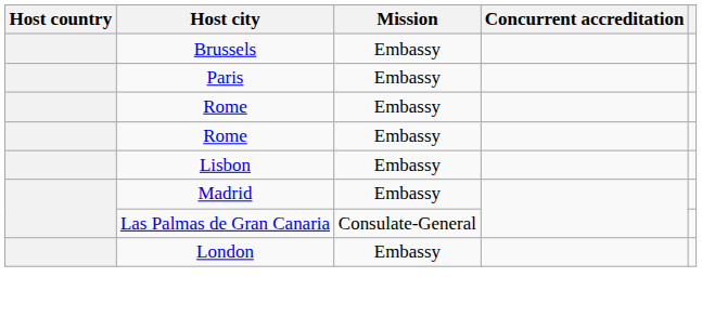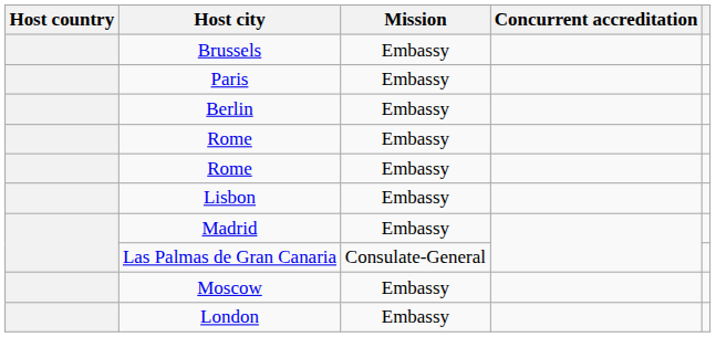+ row: Berlin | Embassy
+ row: Moscow | Embassy
